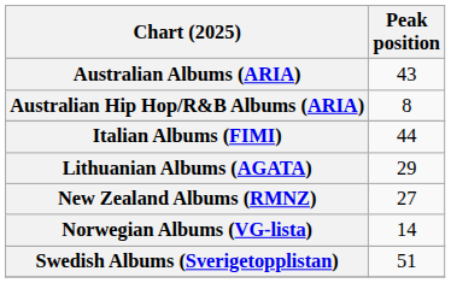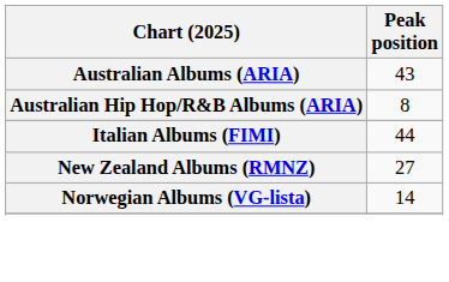- row: Lithuanian Albums (AGATA) | 29
- row: Swedish Albums (Sverigetopplistan) | 51
